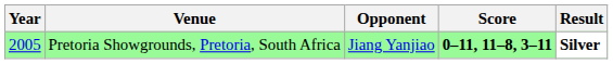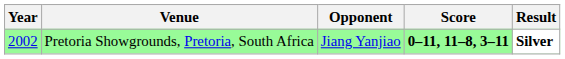Pretoria Showgrounds, Pretoria, South Africa | Year: 2005 -> 2002
